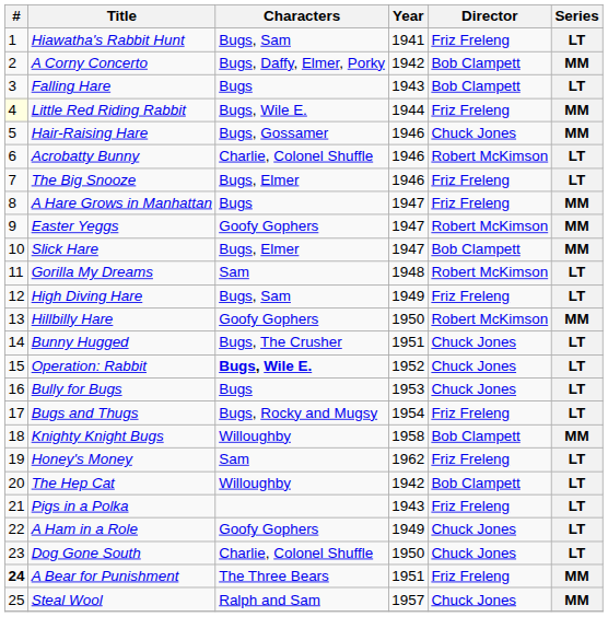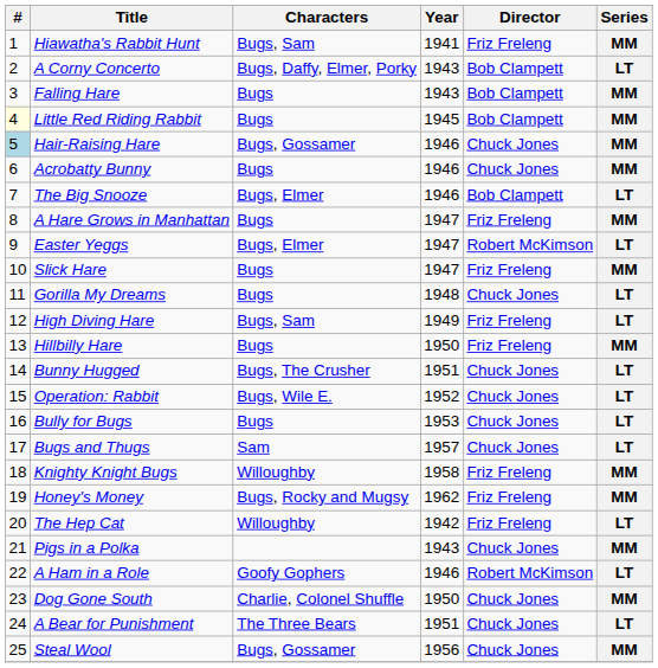Hiawatha's Rabbit Hunt | Series: LT -> MM
A Corny Concerto | Year: 1942 -> 1943
A Corny Concerto | Series: MM -> LT
Falling Hare | Series: LT -> MM
Little Red Riding Rabbit | Characters: Bugs, Wile E. -> Bugs
Little Red Riding Rabbit | Year: 1944 -> 1945
Little Red Riding Rabbit | Director: Friz Freleng -> Bob Clampett
Hair-Raising Hare | #: no background -> lightblue background
Acrobatty Bunny | Characters: Charlie, Colonel Shuffle -> Bugs
Acrobatty Bunny | Director: Robert McKimson -> Chuck Jones
Acrobatty Bunny | Series: LT -> MM
The Big Snooze | Director: Friz Freleng -> Bob Clampett
Easter Yeggs | Characters: Goofy Gophers -> Bugs, Elmer
Easter Yeggs | Series: MM -> LT
Slick Hare | Characters: Bugs, Elmer -> Bugs
Slick Hare | Director: Bob Clampett -> Friz Freleng
Gorilla My Dreams | Characters: Sam -> Bugs
Gorilla My Dreams | Director: Robert McKimson -> Chuck Jones
Hillbilly Hare | Characters: Goofy Gophers -> Bugs
Hillbilly Hare | Director: Robert McKimson -> Friz Freleng
Operation: Rabbit | Characters: bold -> normal
Bugs and Thugs | Characters: Bugs, Rocky and Mugsy -> Sam
Bugs and Thugs | Year: 1954 -> 1957
Bugs and Thugs | Director: Friz Freleng -> Chuck Jones
Knighty Knight Bugs | Director: Bob Clampett -> Friz Freleng
Honey's Money | Characters: Sam -> Bugs, Rocky and Mugsy
Honey's Money | Series: LT -> MM
The Hep Cat | Director: Bob Clampett -> Friz Freleng
Pigs in a Polka | Director: Friz Freleng -> Chuck Jones
Pigs in a Polka | Series: LT -> MM
A Ham in a Role | Year: 1949 -> 1946
A Ham in a Role | Director: Chuck Jones -> Robert McKimson
Dog Gone South | Series: LT -> MM
A Bear for Punishment | #: bold -> normal
A Bear for Punishment | Director: Friz Freleng -> Chuck Jones
A Bear for Punishment | Series: MM -> LT
Steal Wool | Characters: Ralph and Sam -> Bugs, Gossamer
Steal Wool | Year: 1957 -> 1956
